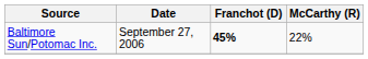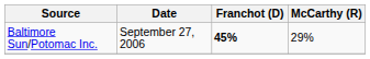Baltimore Sun/Potomac Inc. | McCarthy (R): 22% -> 29%
